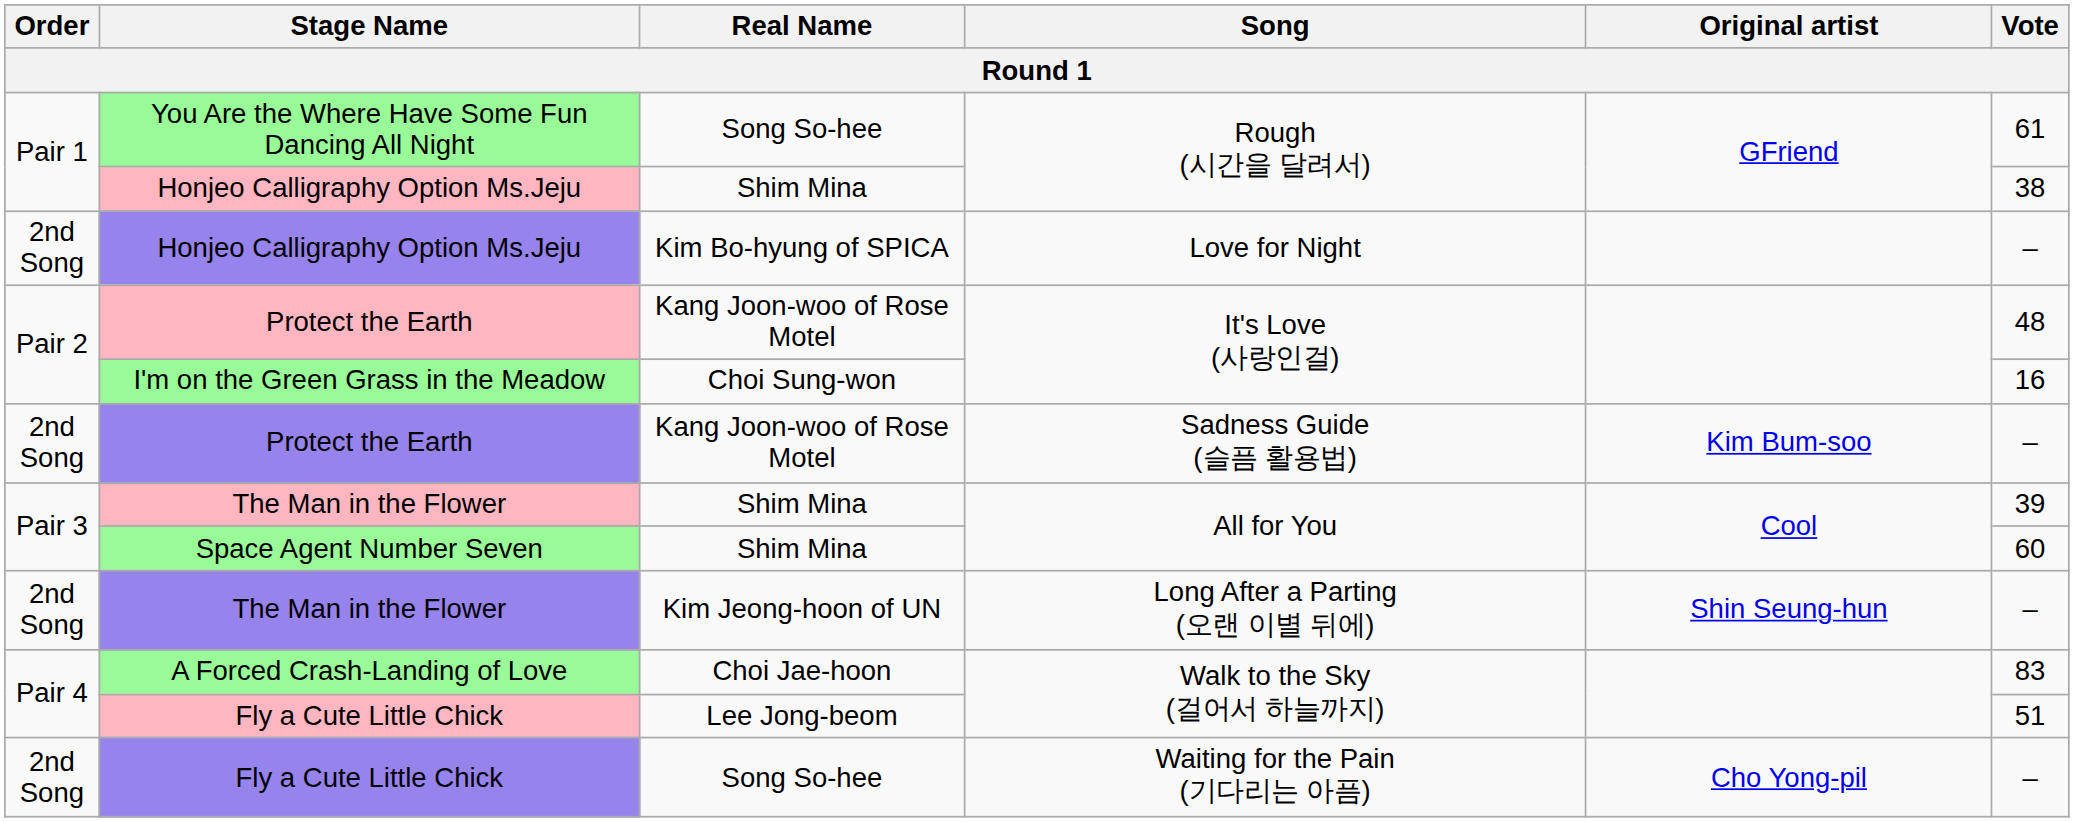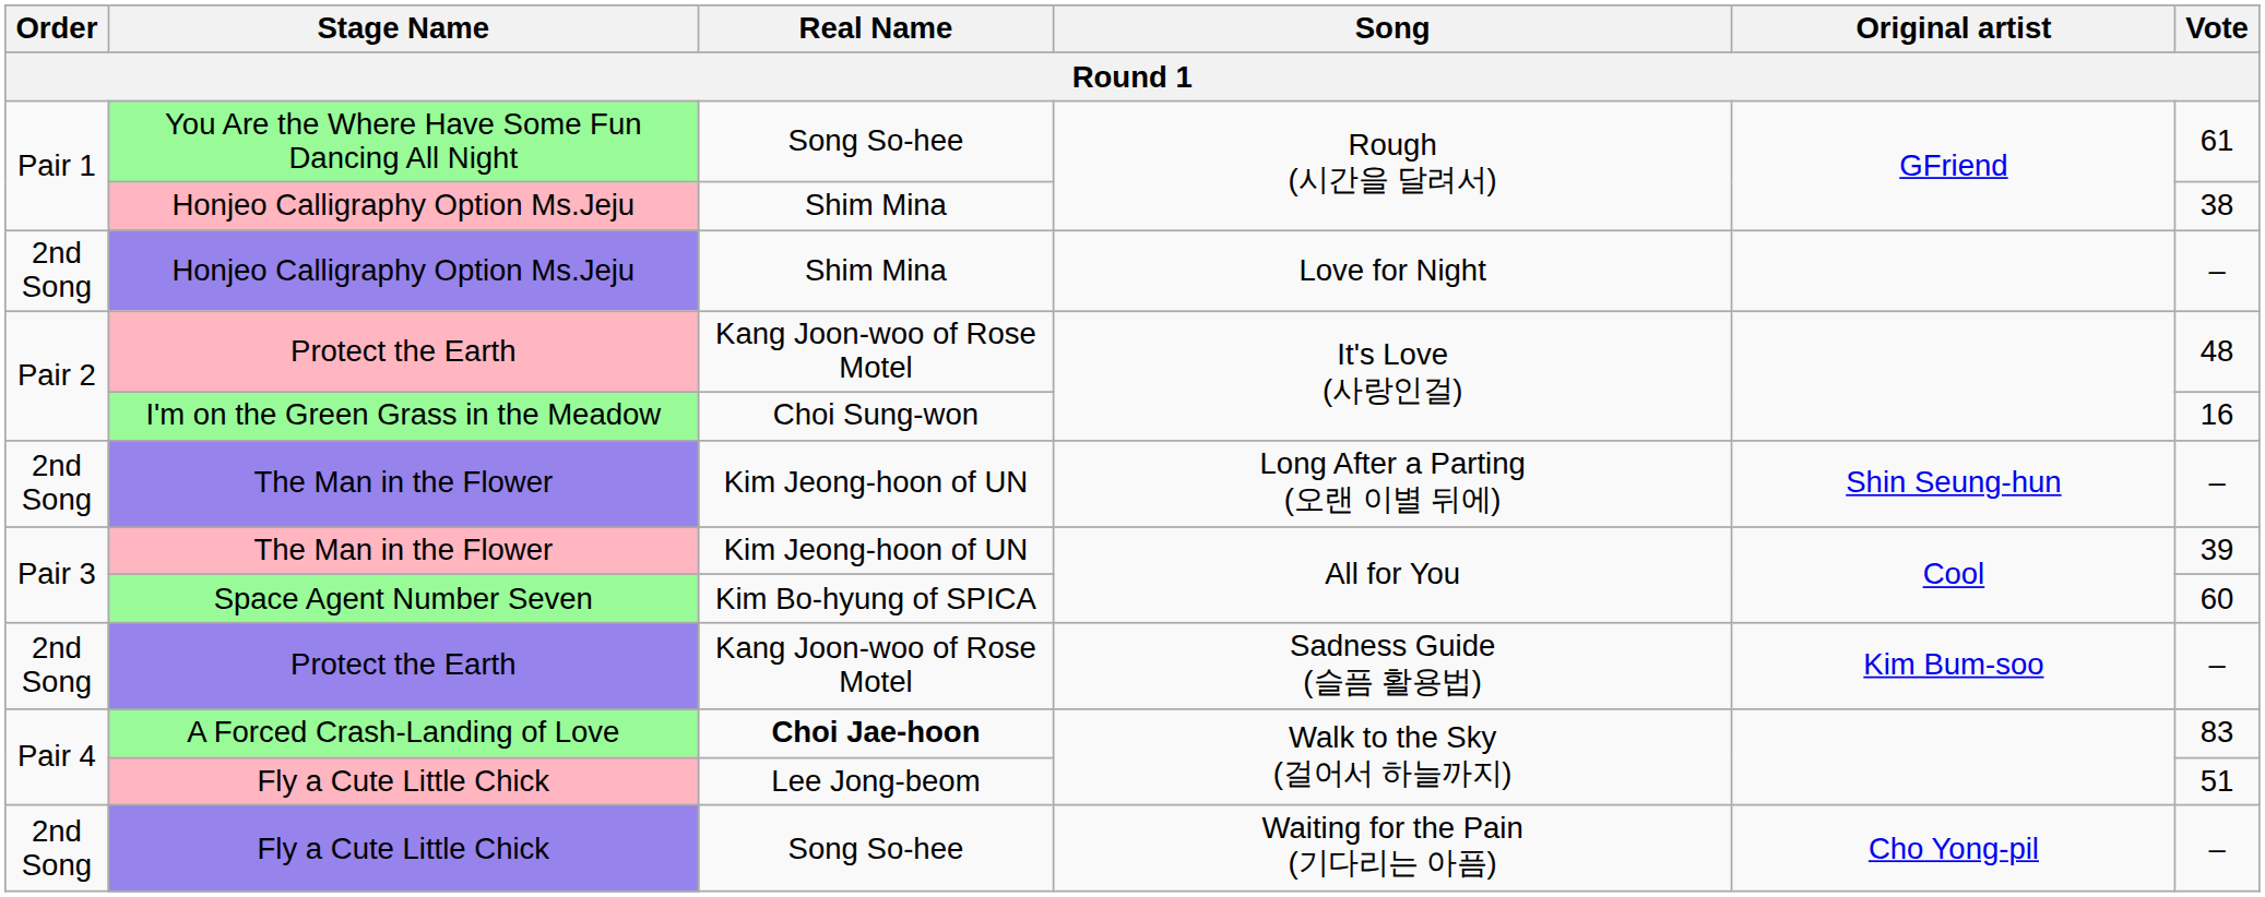Honjeo Calligraphy Option Ms.Jeju / Love for Night | Real Name: Kim Bo-hyung of SPICA -> Shim Mina
rows swapped: Protect the Earth / Sadness Guide (슬픔 활용법) <-> The Man in the Flower / Long After a Parting (오랜 이별 뒤에)
The Man in the Flower / All for You | Real Name: Shim Mina -> Kim Jeong-hoon of UN
Space Agent Number Seven | Real Name: Shim Mina -> Kim Bo-hyung of SPICA
A Forced Crash-Landing of Love | Real Name: normal -> bold
